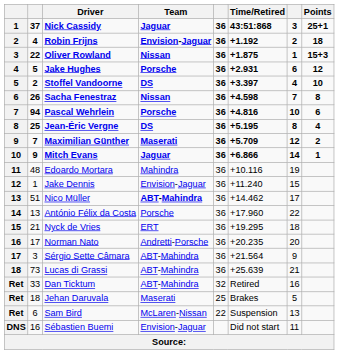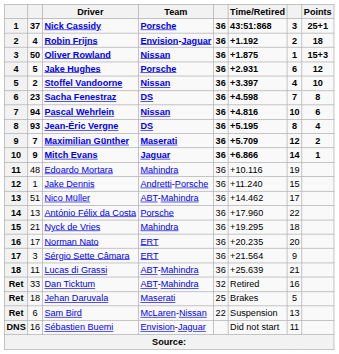Nick Cassidy | Team: Jaguar -> Porsche
Oliver Rowland | column 2: 22 -> 50
Stoffel Vandoorne | Team: DS -> Nissan
Sacha Fenestraz | column 2: 26 -> 23
Sacha Fenestraz | Team: Nissan -> DS
Pascal Wehrlein | Team: Porsche -> Nissan
Jean-Éric Vergne | column 2: 25 -> 93
Jake Dennis | Team: Envision-Jaguar -> Andretti-Porsche
Nico Müller | Team: bold -> normal
Nyck de Vries | Team: ERT -> Mahindra
Norman Nato | Team: Andretti-Porsche -> ERT
Sérgio Sette Câmara | Team: ABT-Mahindra -> ERT
Lucas di Grassi | column 2: 73 -> 11
